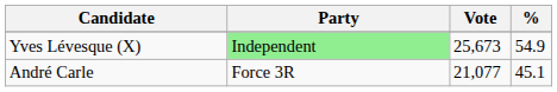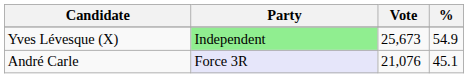André Carle | Party: no background -> lavender background
André Carle | Vote: 21,077 -> 21,076
